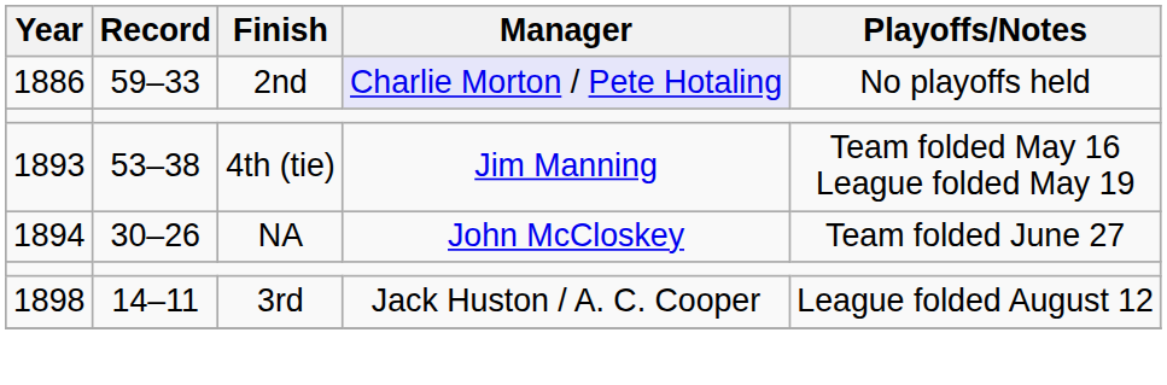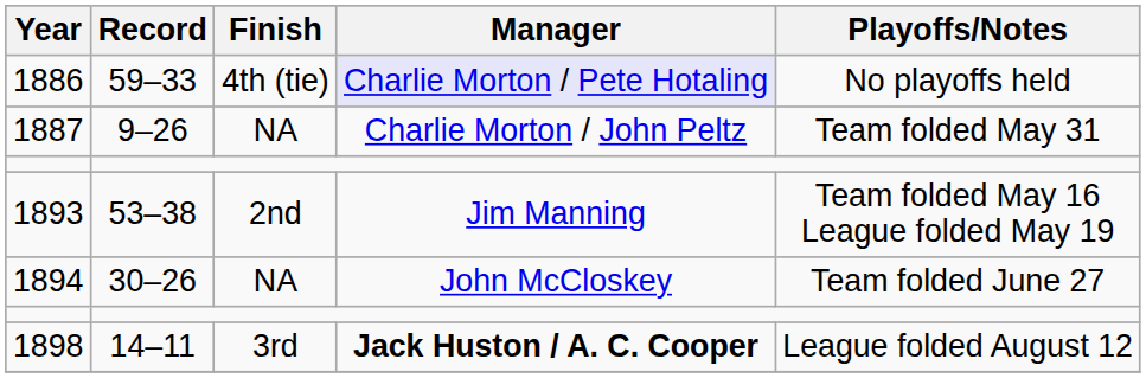1886 | Finish: 2nd -> 4th (tie)
+ row: 1887 | 9–26 | NA | Charlie Morton / John Peltz | Team folded May 31
1893 | Finish: 4th (tie) -> 2nd
1898 | Manager: normal -> bold
